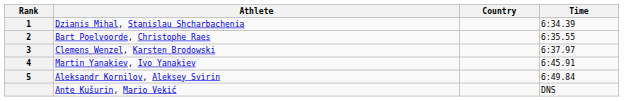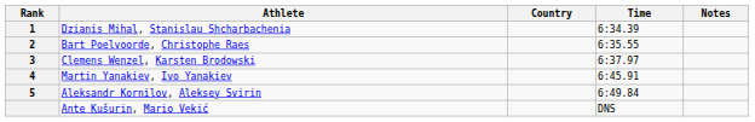+ column: Notes
